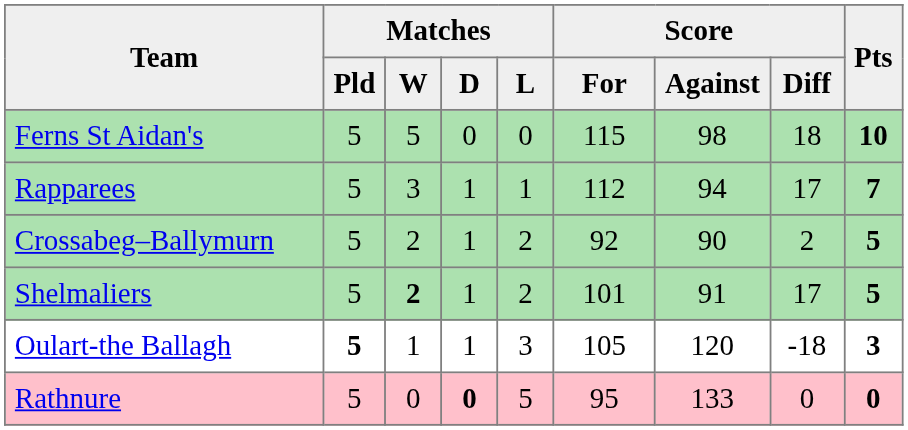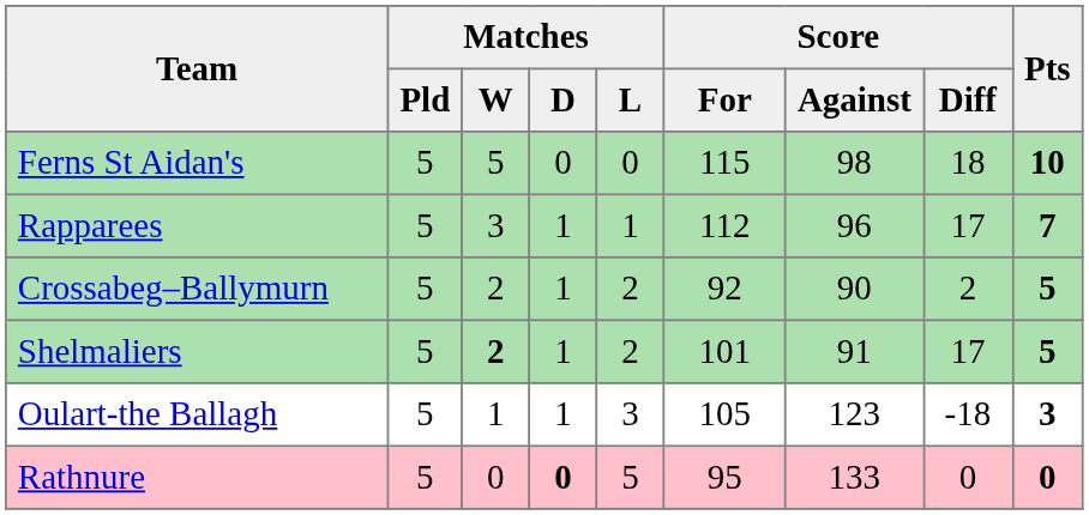Rapparees | Score / Against: 94 -> 96
Oulart-the Ballagh | Matches / Pld: bold -> normal
Oulart-the Ballagh | Score / Against: 120 -> 123
